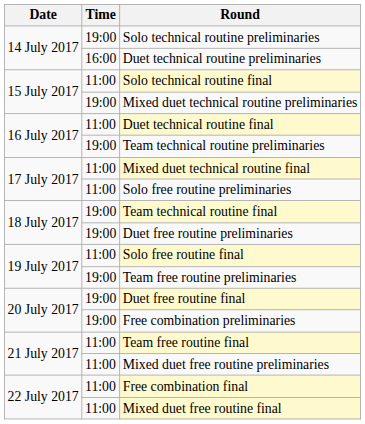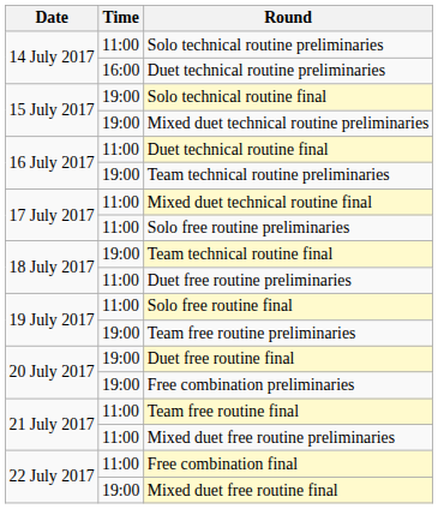Solo technical routine preliminaries | Time: 19:00 -> 11:00
Solo technical routine final | Time: 11:00 -> 19:00
Duet free routine preliminaries | Time: 19:00 -> 11:00
Mixed duet free routine final | Time: 11:00 -> 19:00
